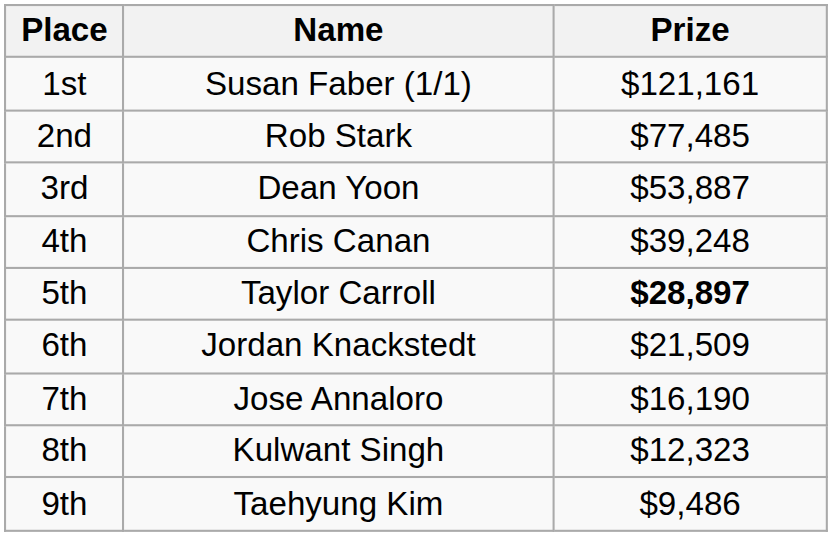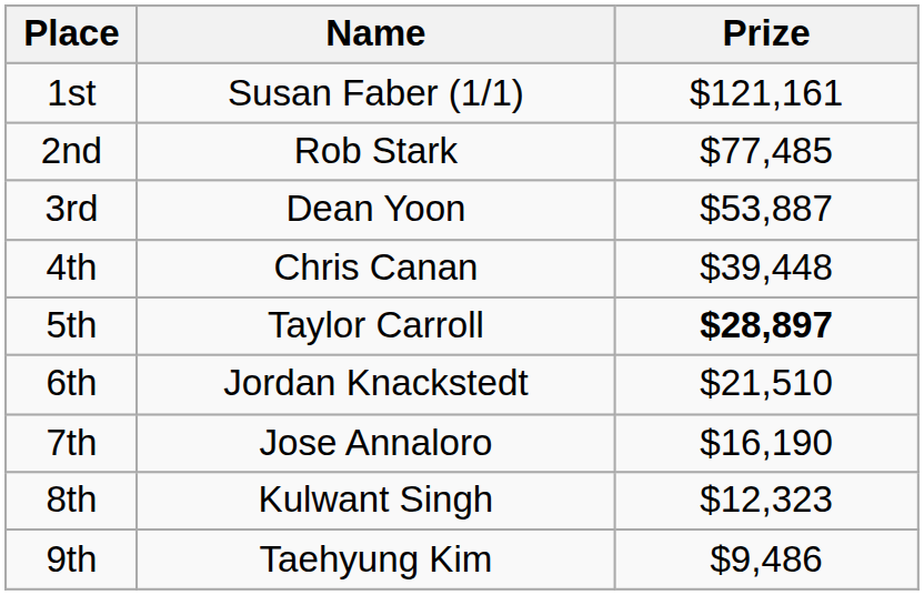4th | Prize: $39,248 -> $39,448
6th | Prize: $21,509 -> $21,510
